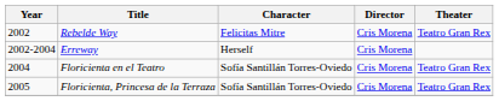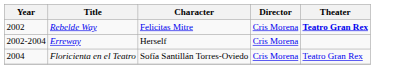Rebelde Way | Theater: normal -> bold
- row: 2005 | Floricienta, Princesa de la Terraza | Sofía Santillán Torres-Oviedo | Cris Morena | Teatro Gran Rex
